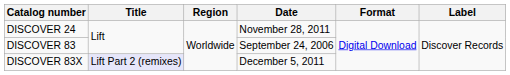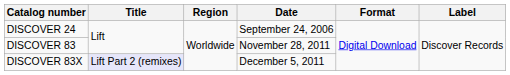DISCOVER 24 | Date: November 28, 2011 -> September 24, 2006
DISCOVER 83 | Date: September 24, 2006 -> November 28, 2011
